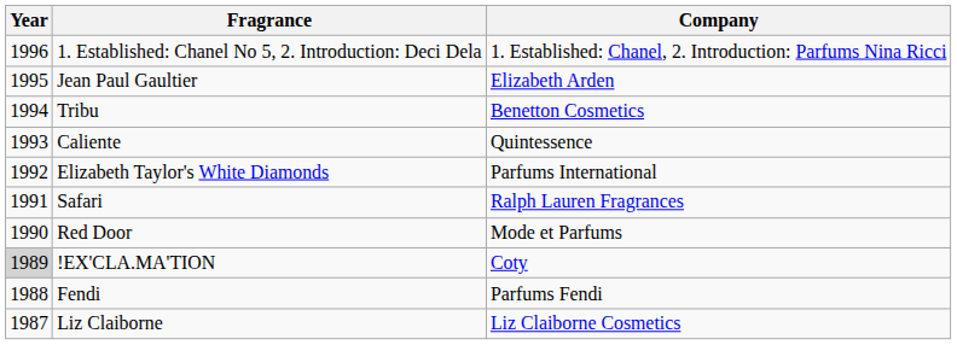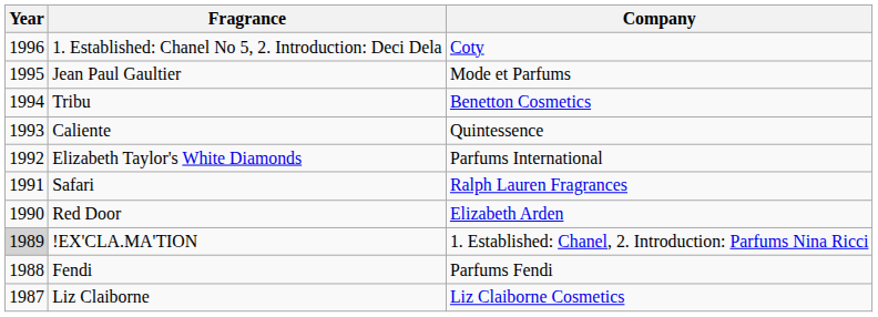1. Established: Chanel No 5, 2. Introduction: Deci Dela | Company: 1. Established: Chanel, 2. Introduction: Parfums Nina Ricci -> Coty
Jean Paul Gaultier | Company: Elizabeth Arden -> Mode et Parfums
Red Door | Company: Mode et Parfums -> Elizabeth Arden
!EX'CLA.MA'TION | Company: Coty -> 1. Established: Chanel, 2. Introduction: Parfums Nina Ricci
